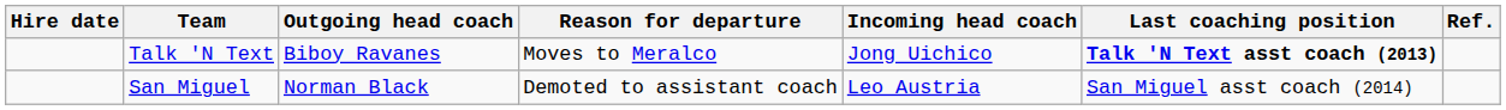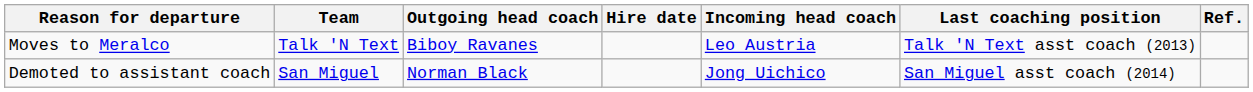columns swapped: Hire date <-> Reason for departure
Talk 'N Text | Incoming head coach: Jong Uichico -> Leo Austria
Talk 'N Text | Last coaching position: bold -> normal
San Miguel | Incoming head coach: Leo Austria -> Jong Uichico
